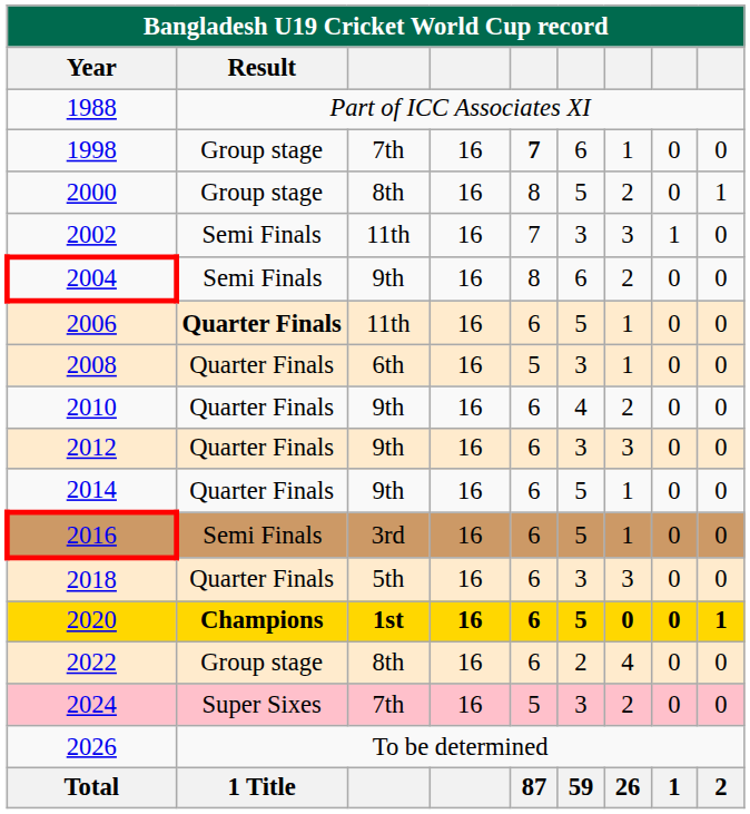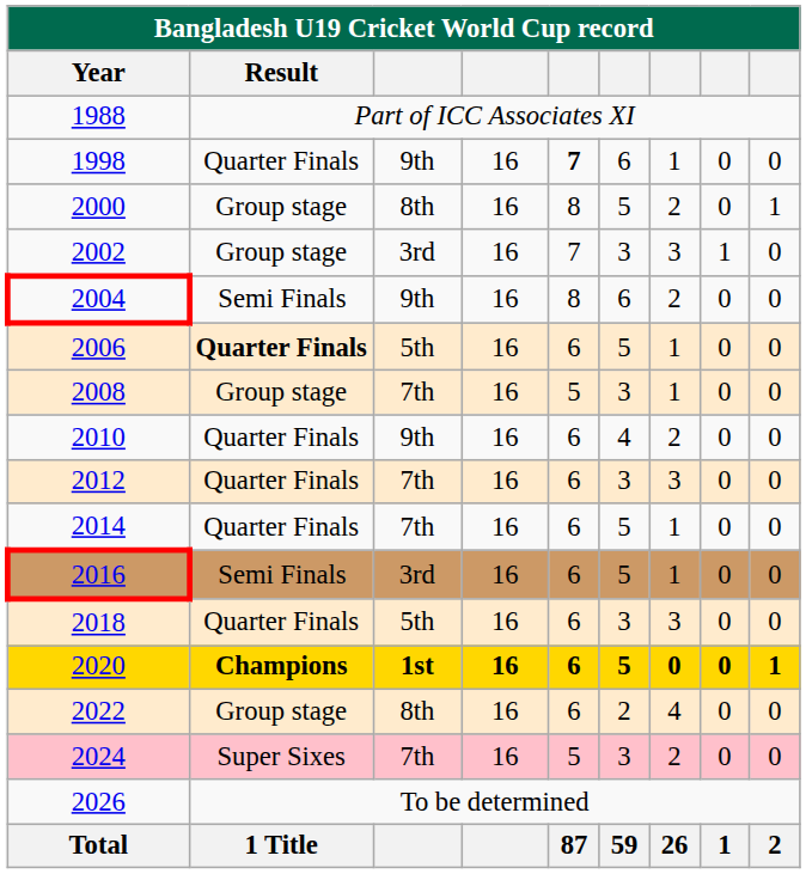1998 | Result: Group stage -> Quarter Finals
1998 | column 3: 7th -> 9th
2002 | Result: Semi Finals -> Group stage
2002 | column 3: 11th -> 3rd
2006 | column 3: 11th -> 5th
2008 | Result: Quarter Finals -> Group stage
2008 | column 3: 6th -> 7th
2012 | column 3: 9th -> 7th
2014 | column 3: 9th -> 7th
